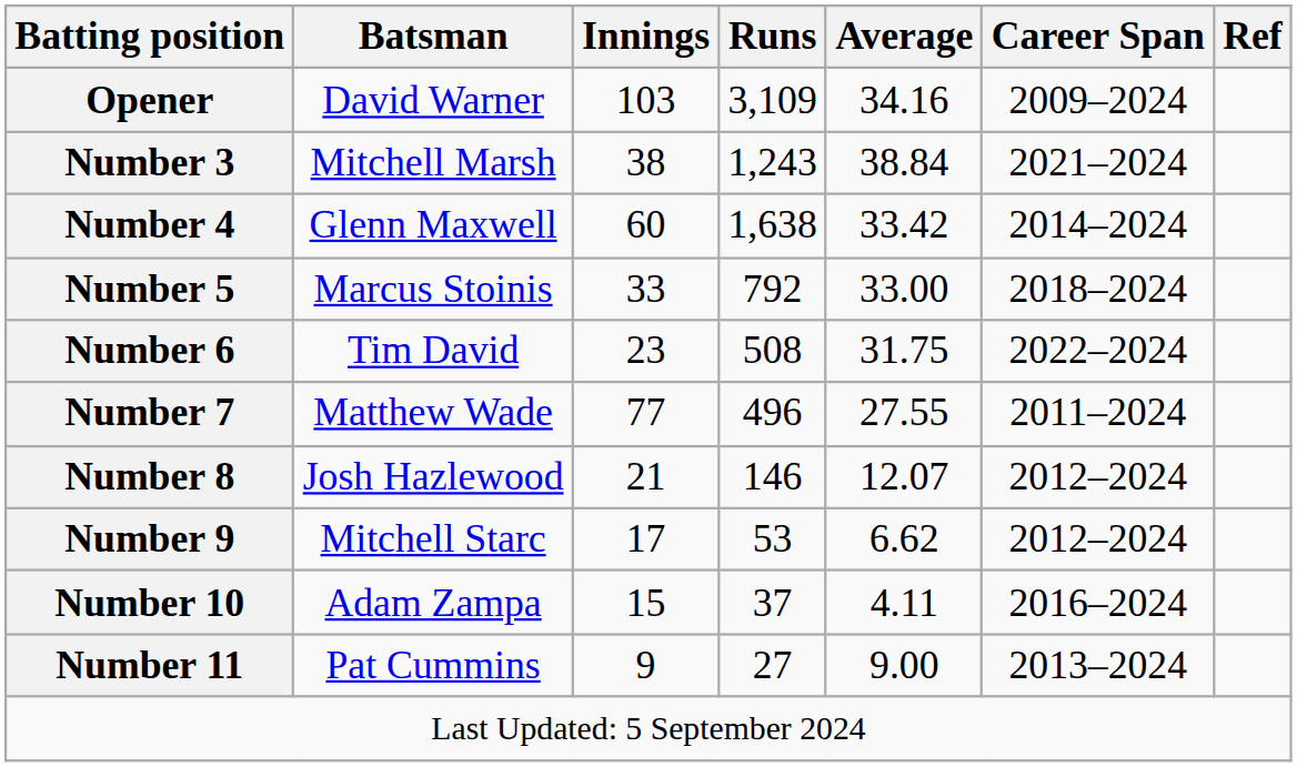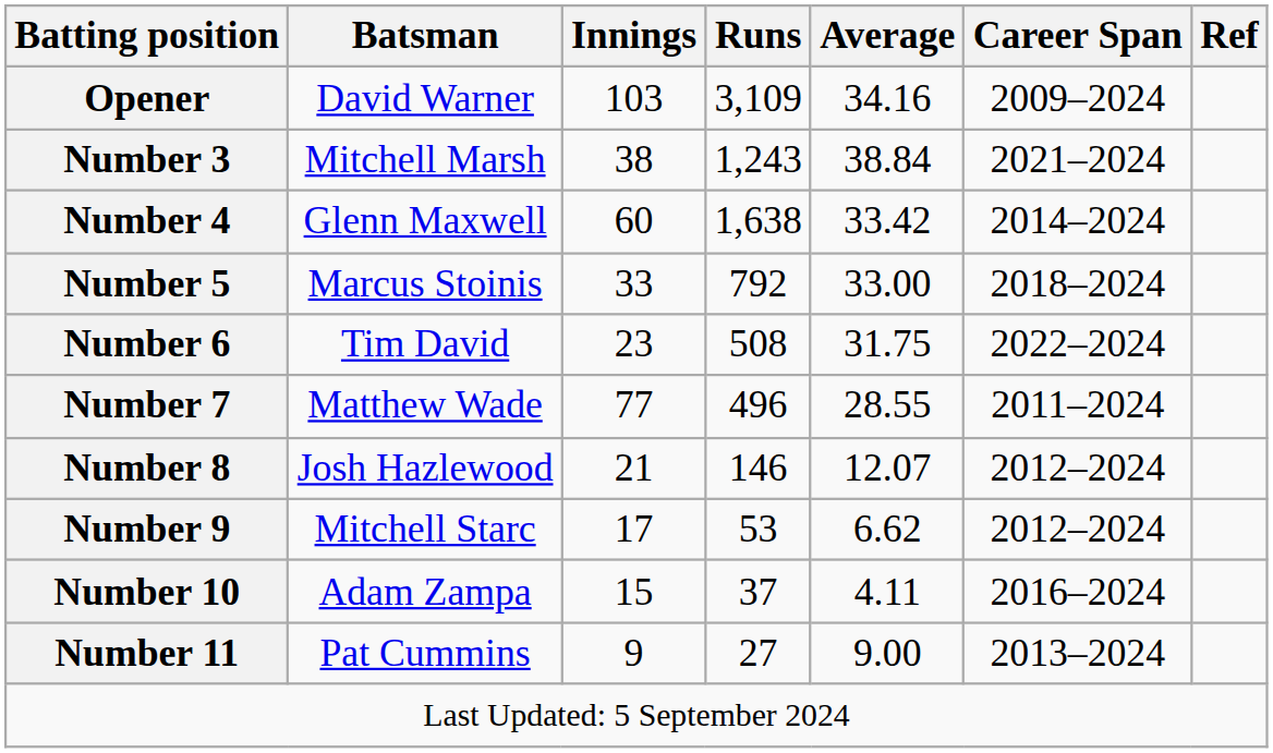Number 7 | Average: 27.55 -> 28.55
